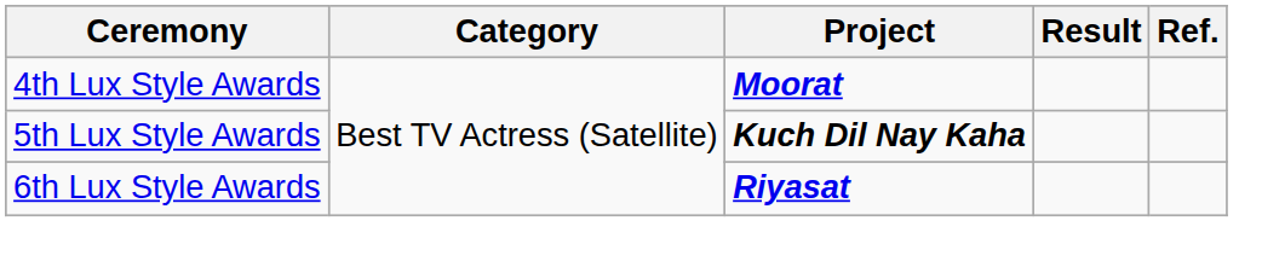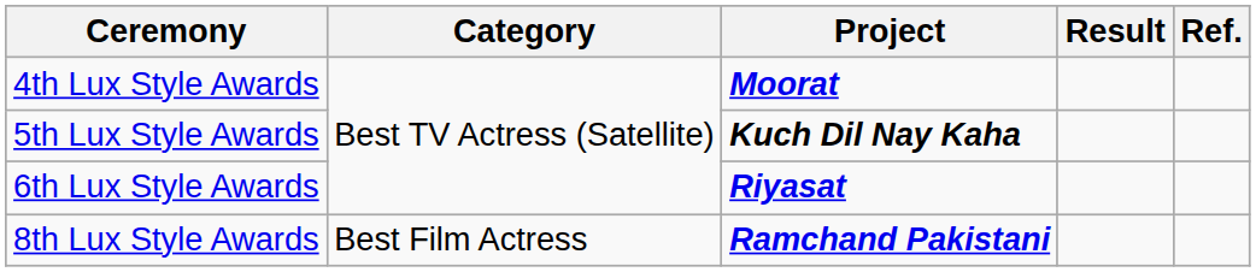+ row: 8th Lux Style Awards | Best Film Actress | Ramchand Pakistani
